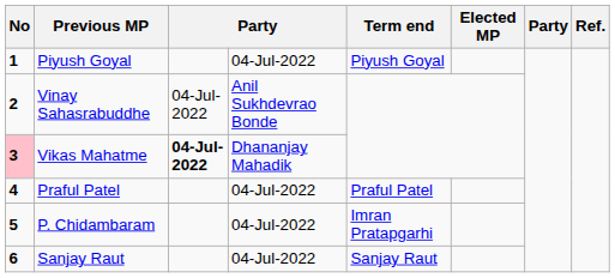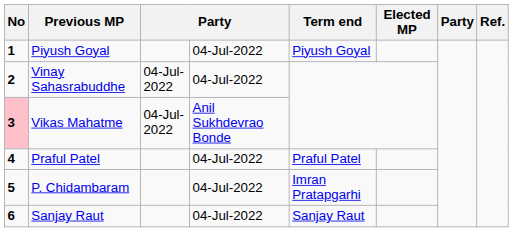Vinay Sahasrabuddhe | column 4: Anil Sukhdevrao Bonde -> 04-Jul-2022
Vikas Mahatme | column 3: bold -> normal
Vikas Mahatme | column 4: Dhananjay Mahadik -> Anil Sukhdevrao Bonde
